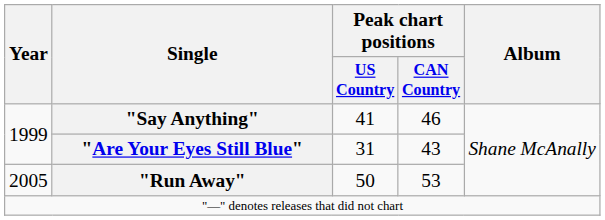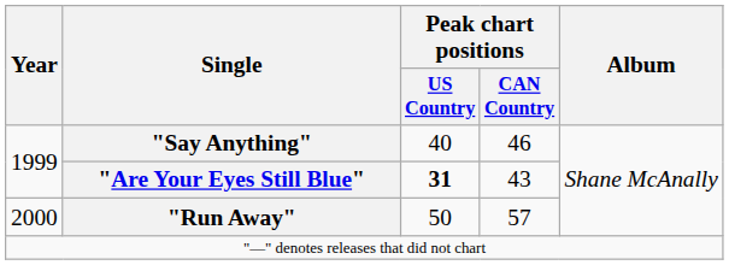"Say Anything" | Peak chart positions / US Country: 41 -> 40
"Are Your Eyes Still Blue" | Peak chart positions / US Country: normal -> bold
"Run Away" | Year: 2005 -> 2000
"Run Away" | Peak chart positions / CAN Country: 53 -> 57
